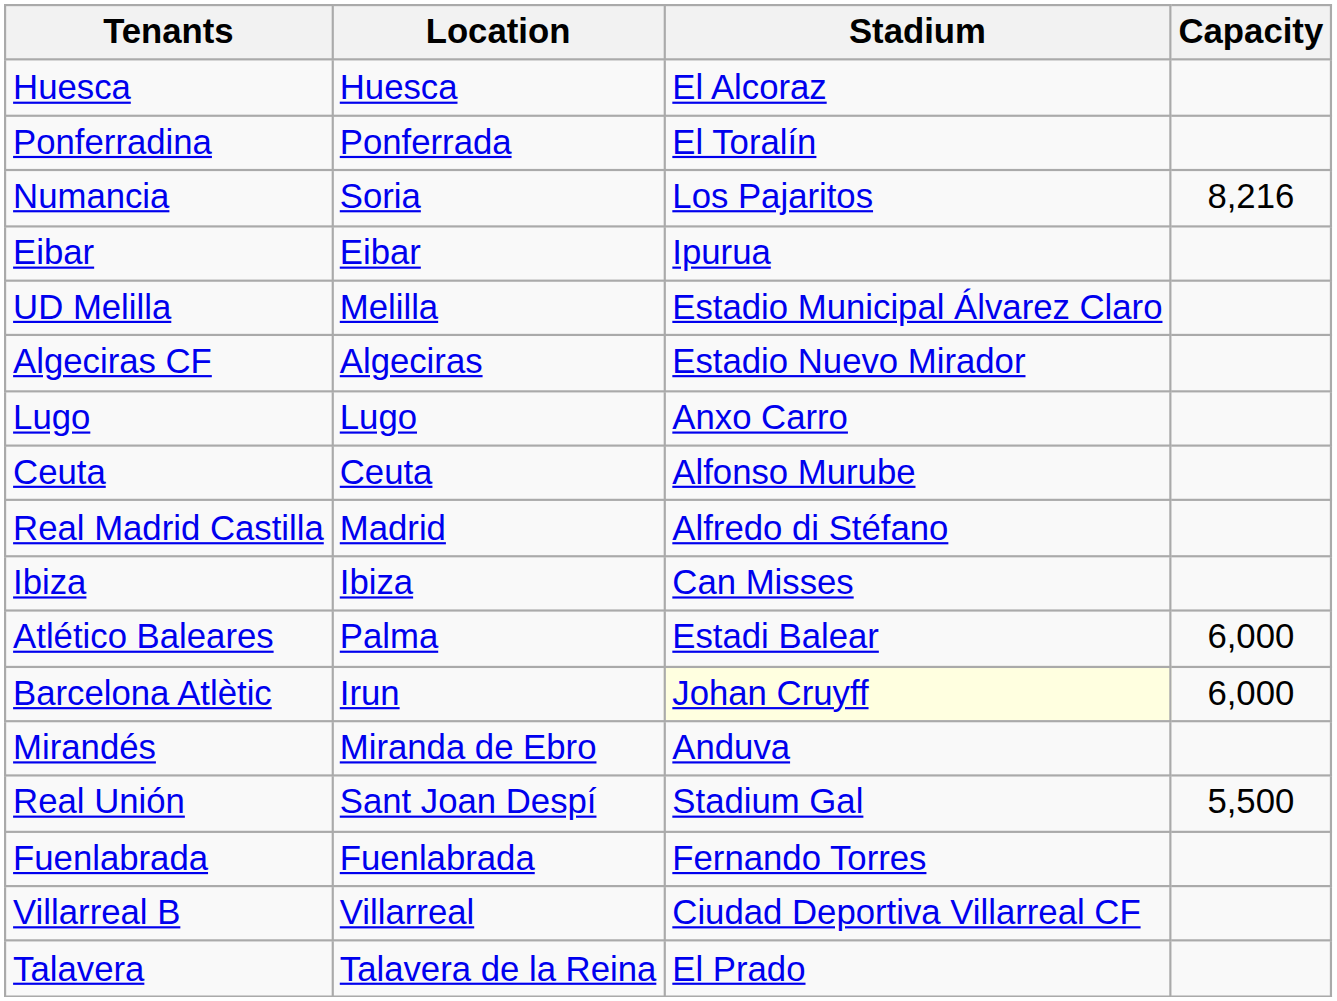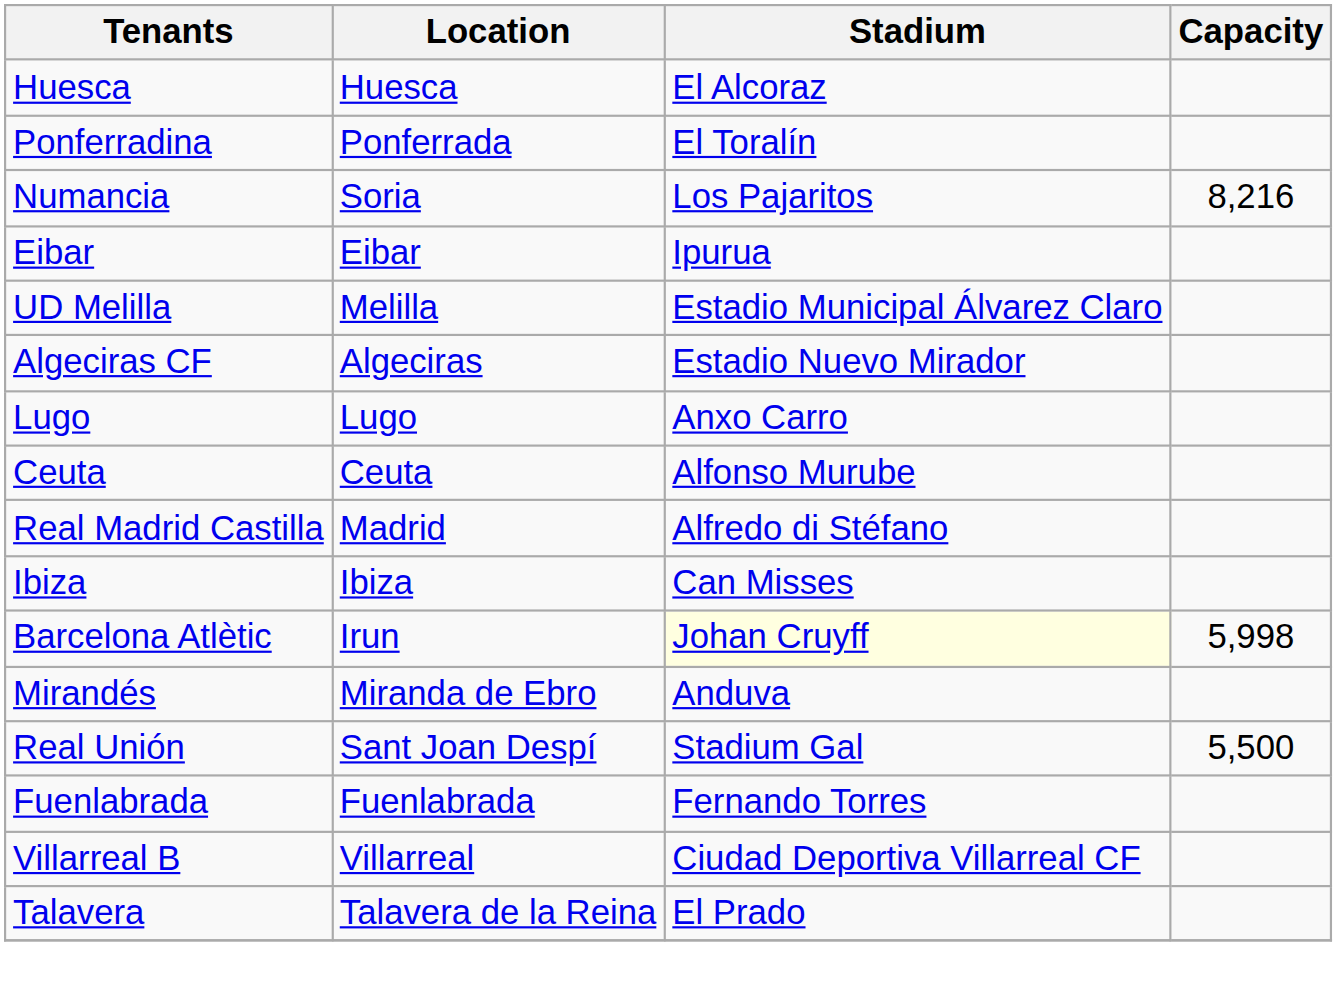- row: Atlético Baleares | Palma | Estadi Balear | 6,000
Barcelona Atlètic | Capacity: 6,000 -> 5,998
